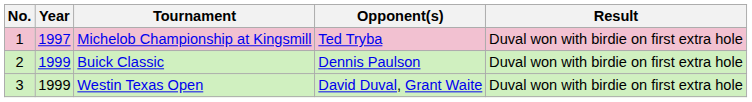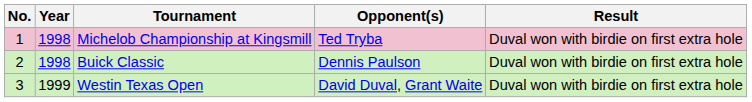Michelob Championship at Kingsmill | Year: 1997 -> 1998
Buick Classic | Year: 1999 -> 1998
